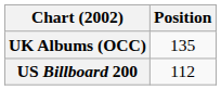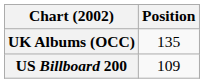US Billboard 200 | Position: 112 -> 109
